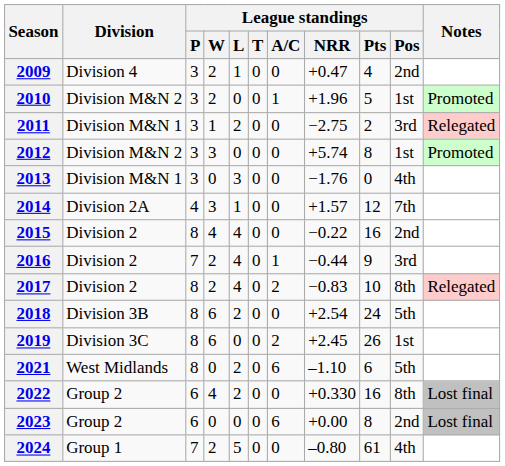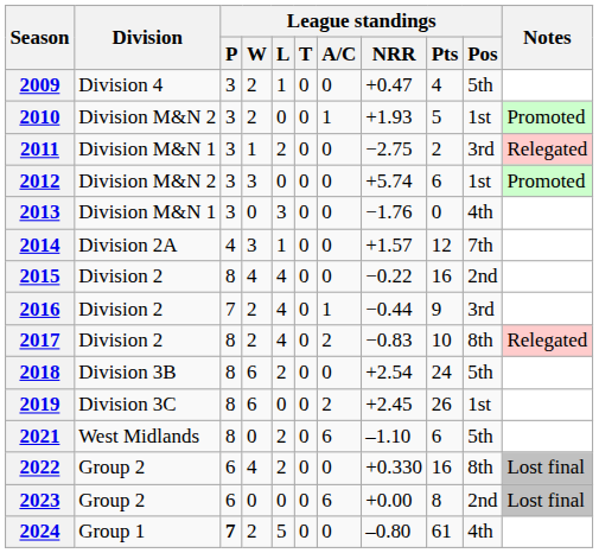2009 | League standings / Pos: 2nd -> 5th
2010 | League standings / NRR: +1.96 -> +1.93
2012 | League standings / Pts: 8 -> 6
2024 | League standings / P: normal -> bold
